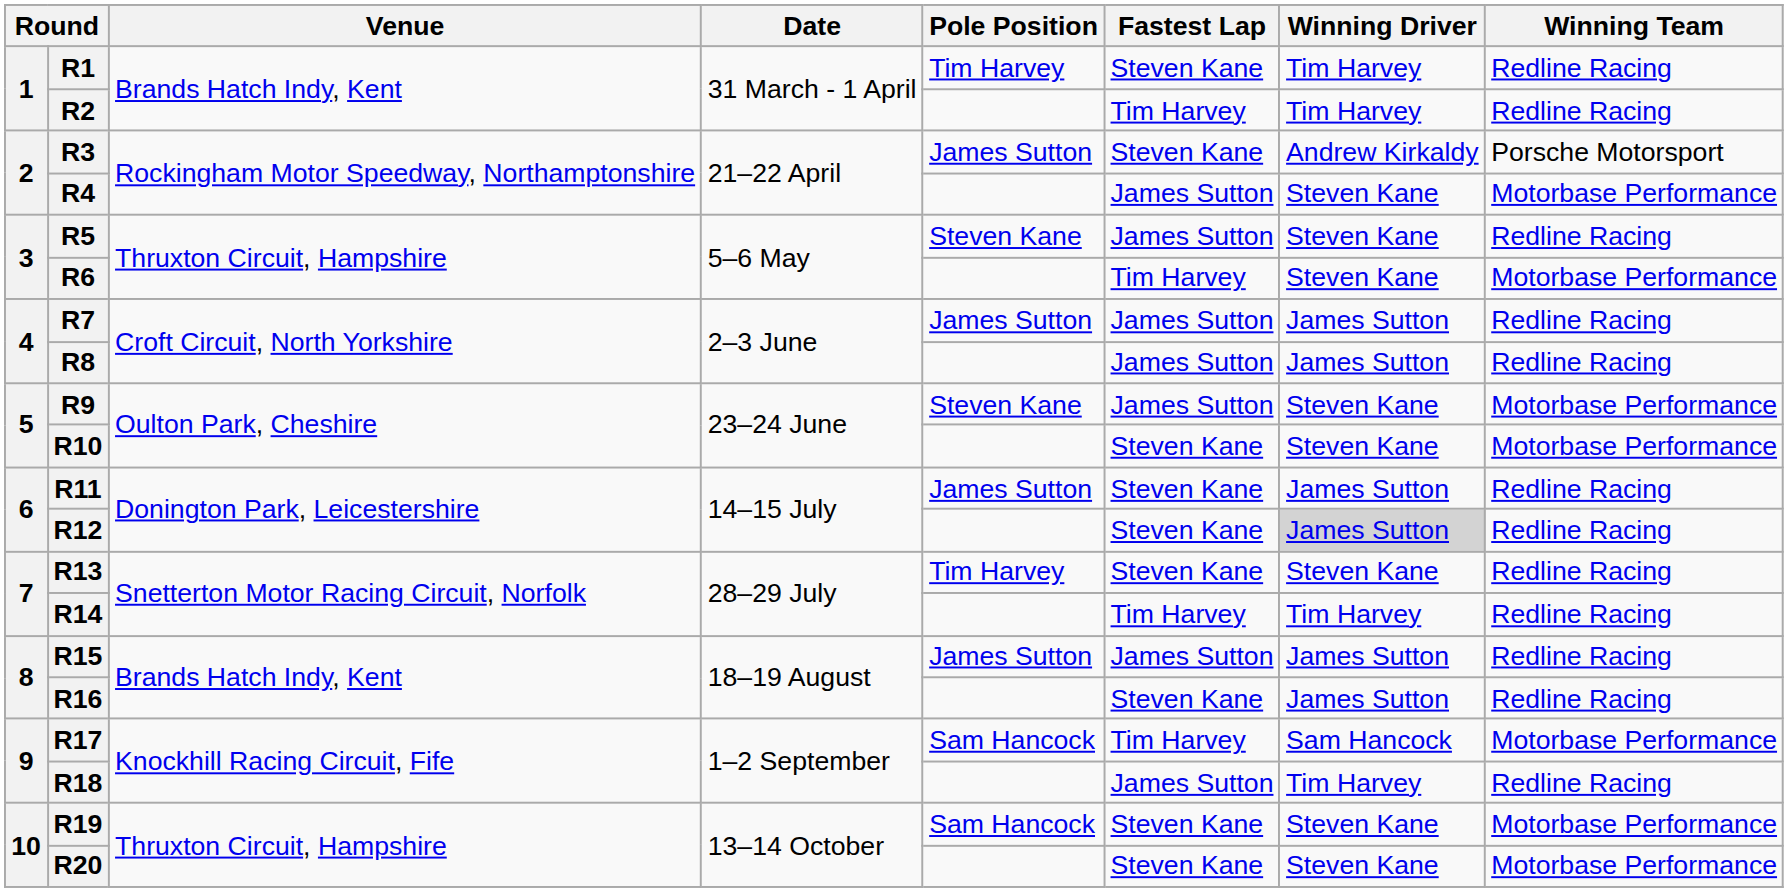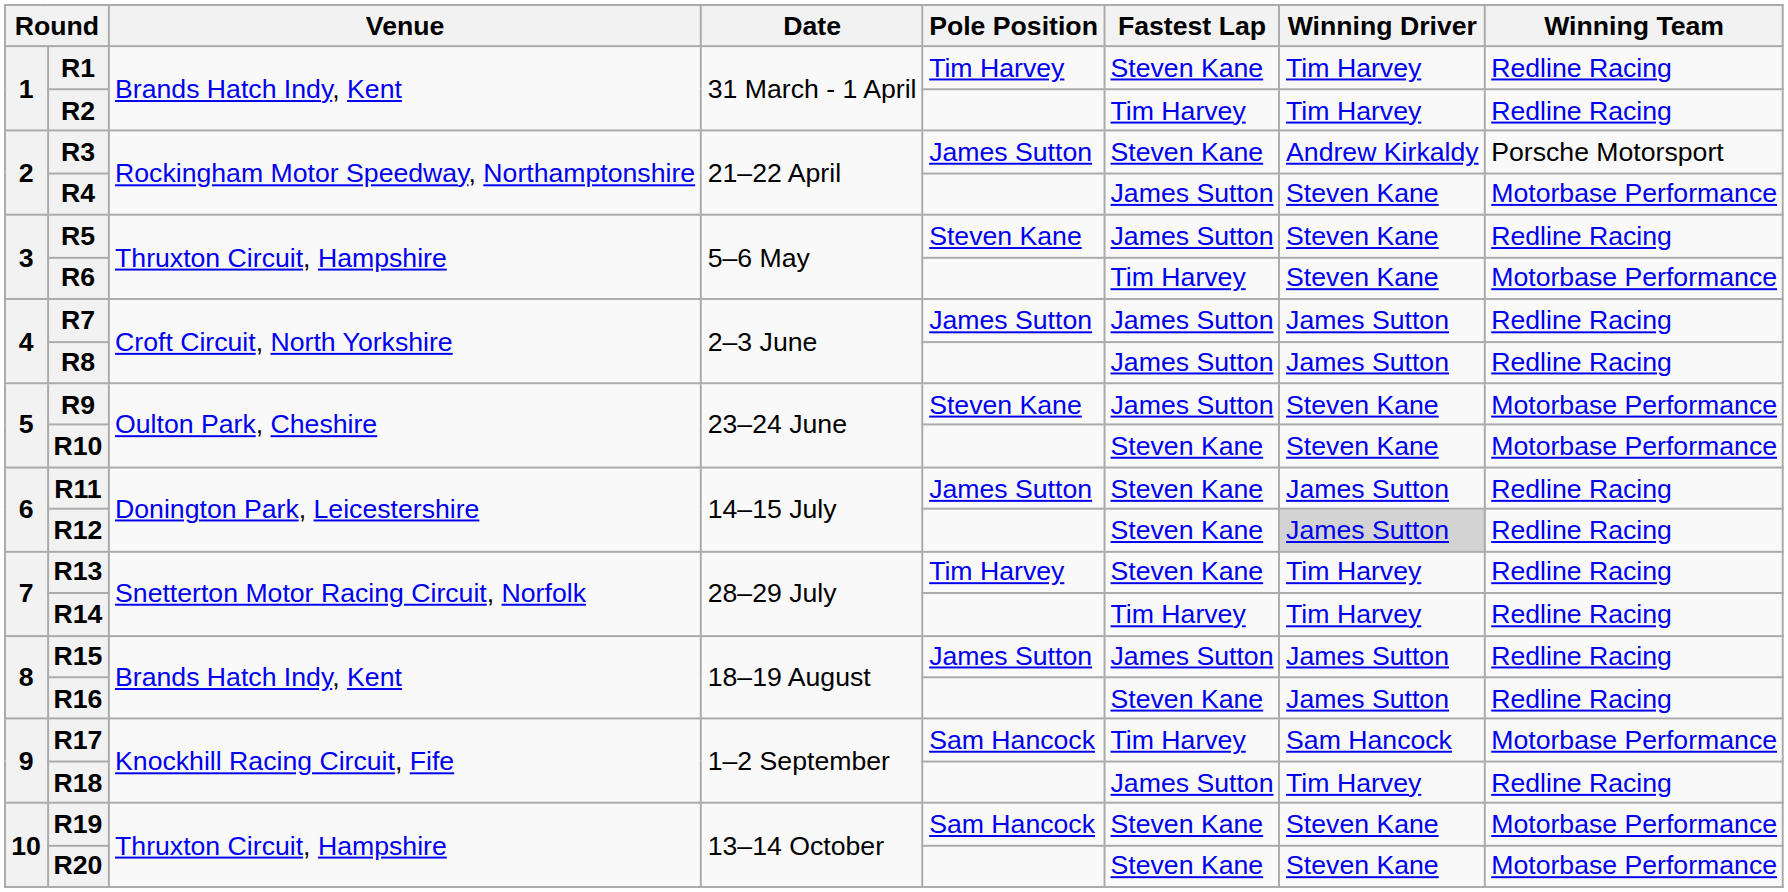R13 | Winning Driver: Steven Kane -> Tim Harvey
